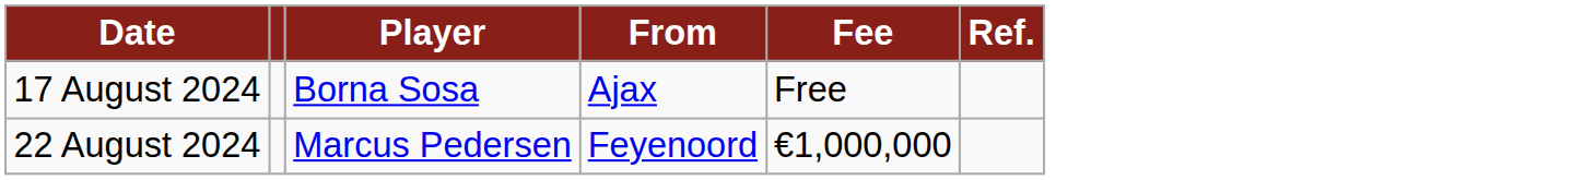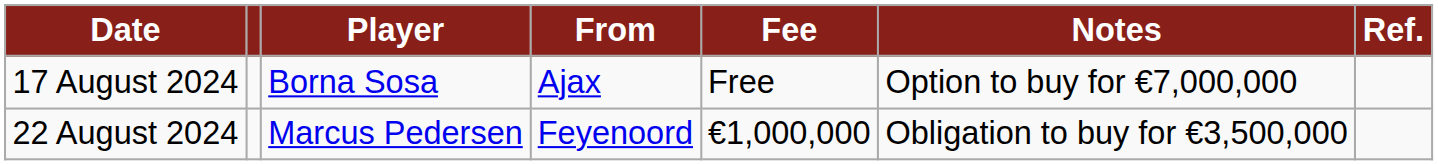+ column: Notes | Option to buy for €7,000,000 | Obligation to buy for €3,500,000
